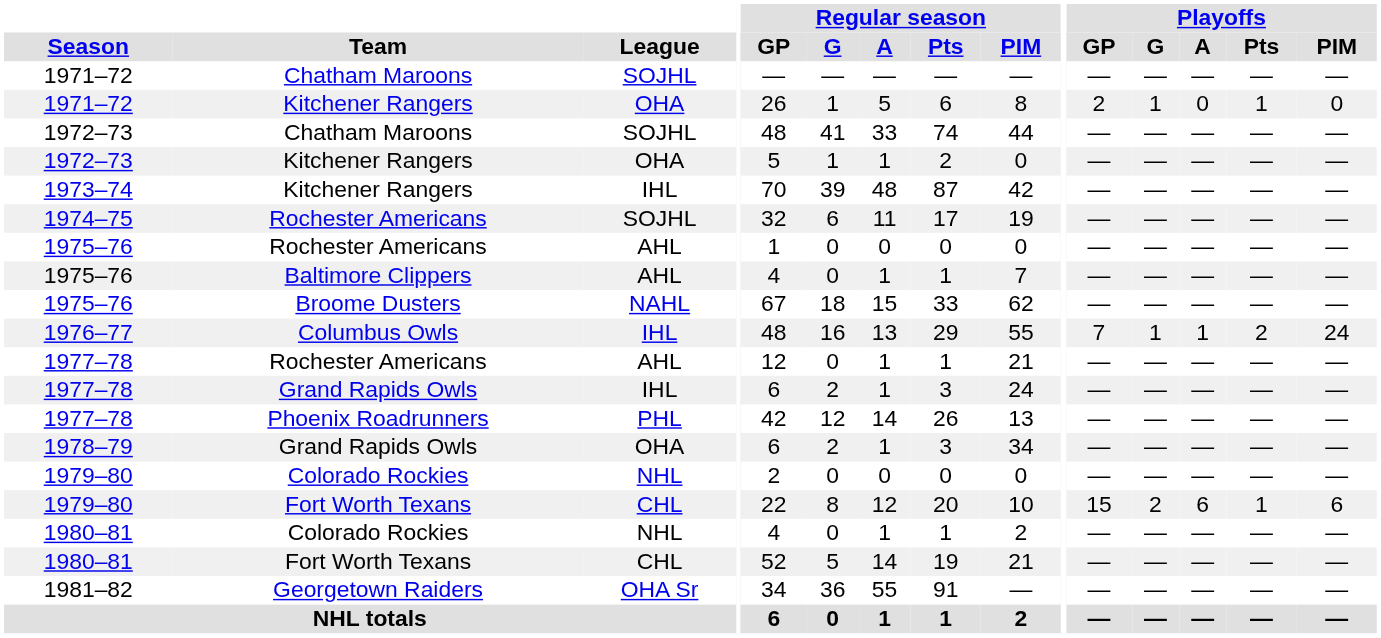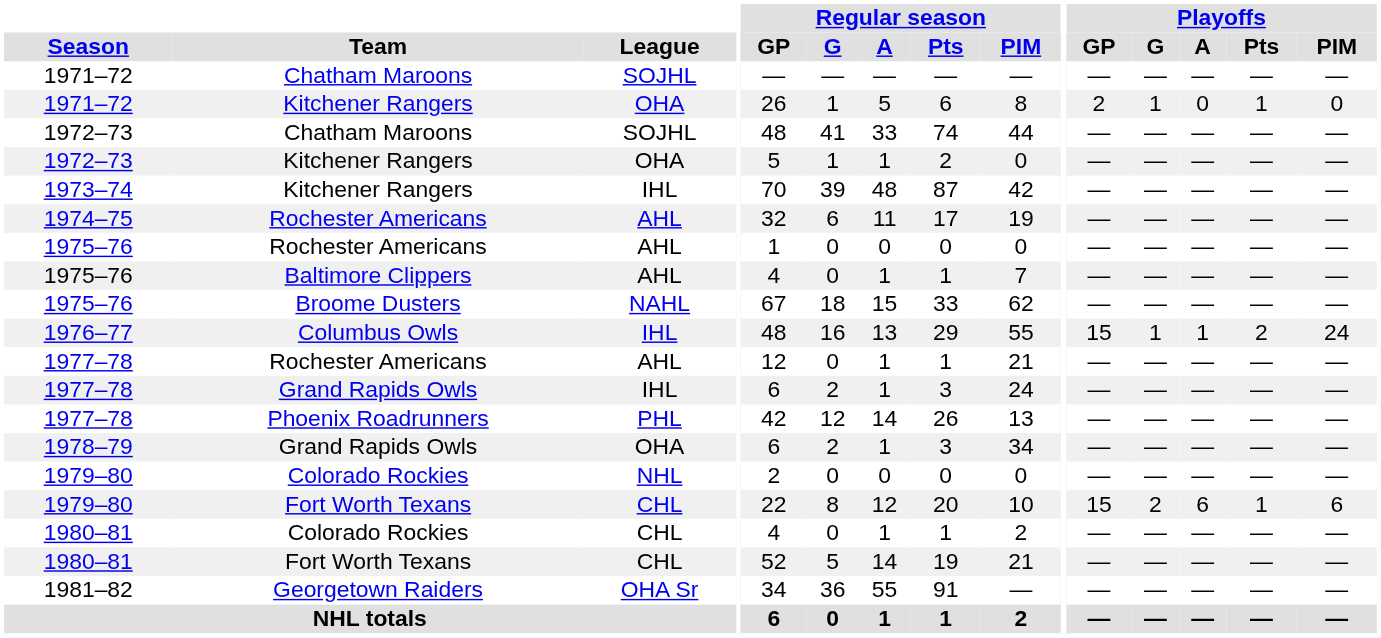1974–75 | League: SOJHL -> AHL
1976–77 | Playoffs / GP: 7 -> 15
1980–81 / Colorado Rockies | League: NHL -> CHL
